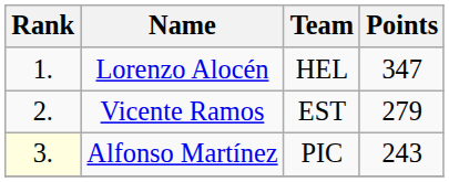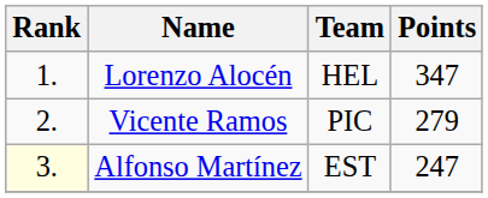Vicente Ramos | Team: EST -> PIC
Alfonso Martínez | Team: PIC -> EST
Alfonso Martínez | Points: 243 -> 247
